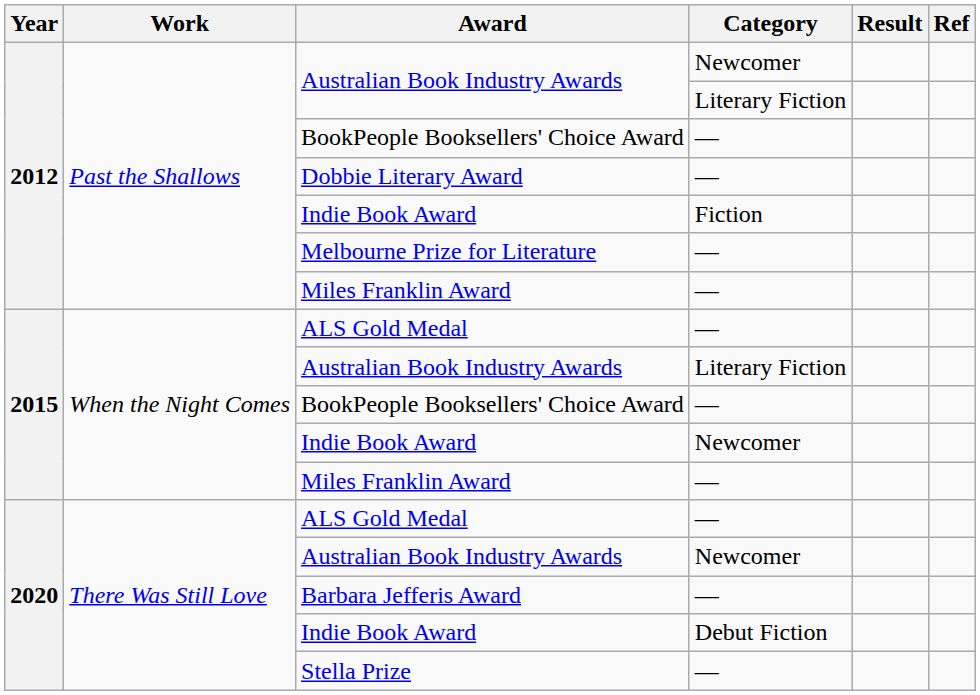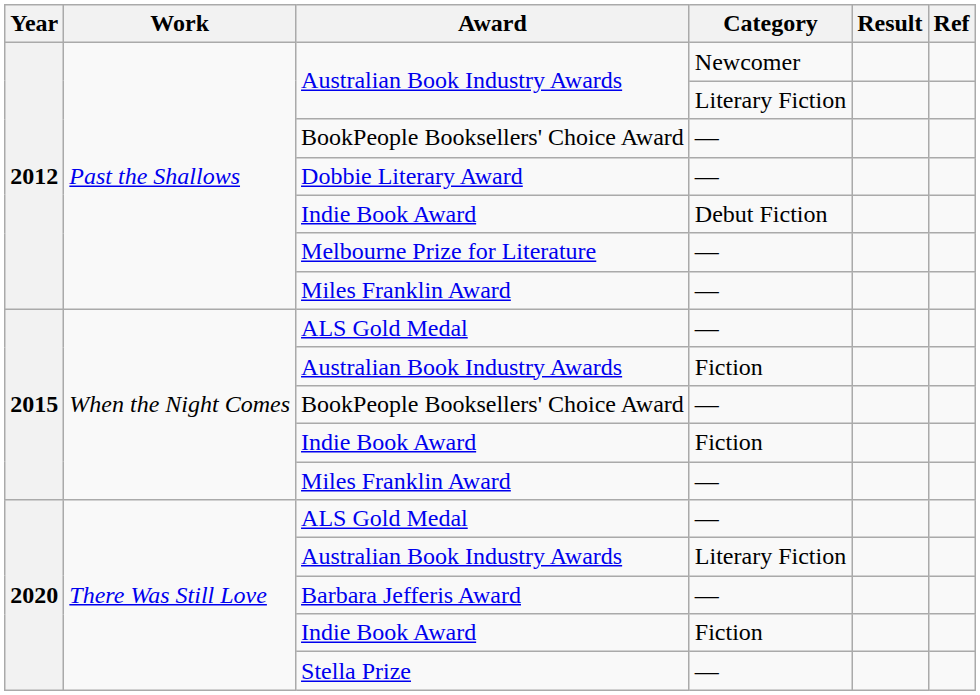2012 / Indie Book Award | Category: Fiction -> Debut Fiction
2015 / Australian Book Industry Awards | Category: Literary Fiction -> Fiction
2015 / Indie Book Award | Category: Newcomer -> Fiction
2020 / Australian Book Industry Awards | Category: Newcomer -> Literary Fiction
2020 / Indie Book Award | Category: Debut Fiction -> Fiction
